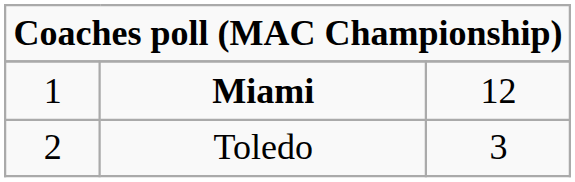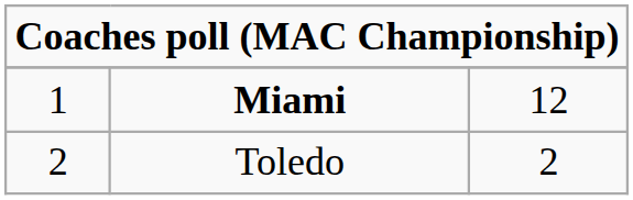Toledo | column 3: 3 -> 2
